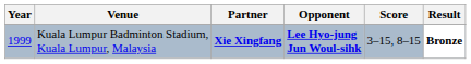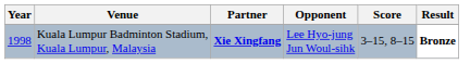Kuala Lumpur Badminton Stadium, Kuala Lumpur, Malaysia | Year: 1999 -> 1998
Kuala Lumpur Badminton Stadium, Kuala Lumpur, Malaysia | Opponent: bold -> normal
